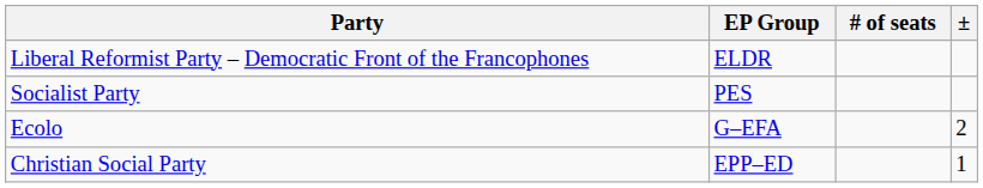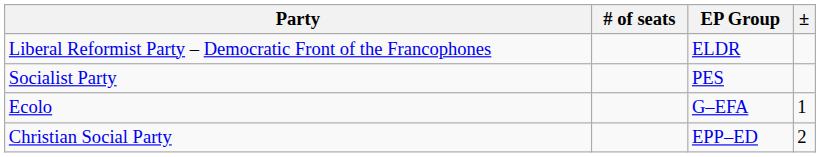columns swapped: EP Group <-> # of seats
Ecolo | ±: 2 -> 1
Christian Social Party | ±: 1 -> 2
